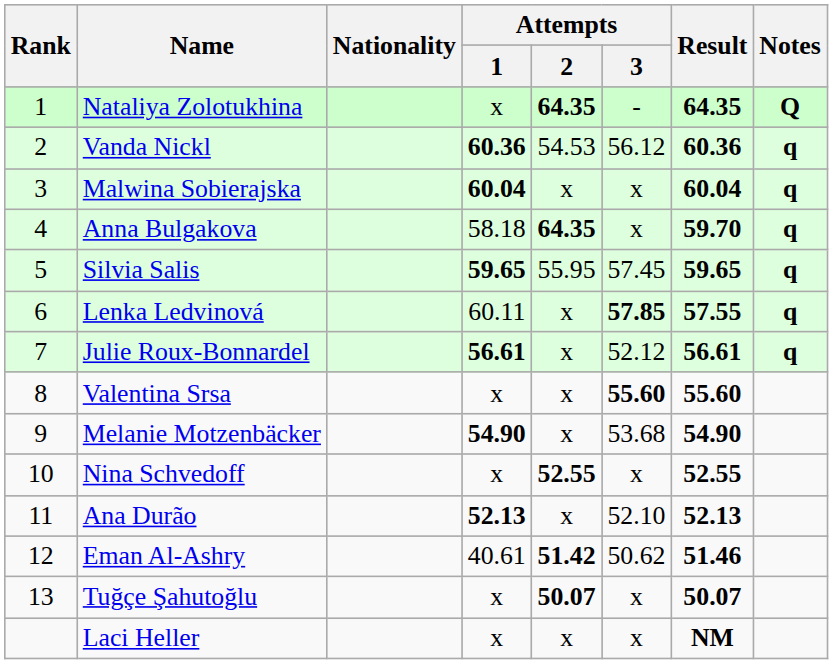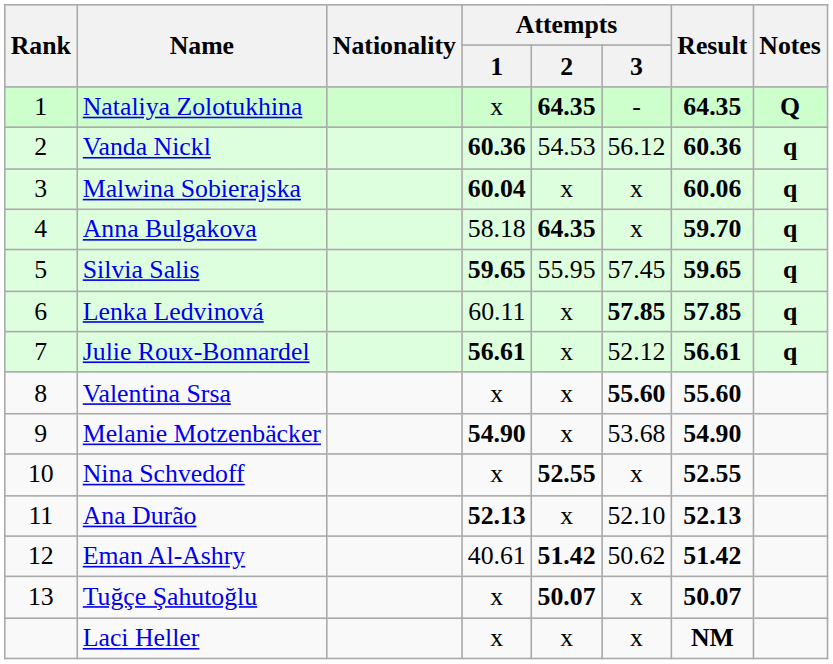Malwina Sobierajska | Result: 60.04 -> 60.06
Lenka Ledvinová | Result: 57.55 -> 57.85
Eman Al-Ashry | Result: 51.46 -> 51.42
